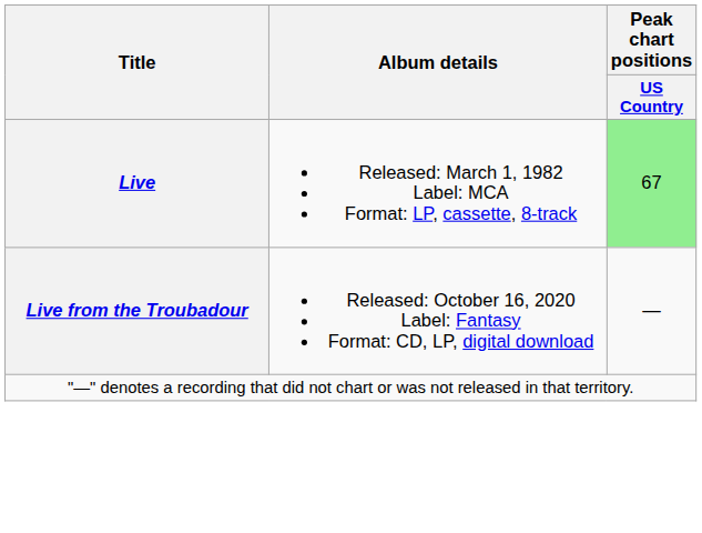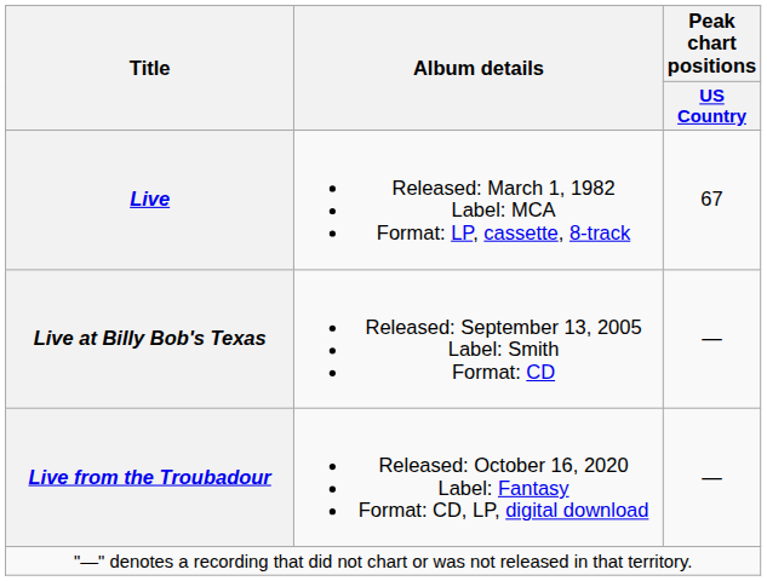Live | Peak chart positions / US Country: lightgreen background -> no background
+ row: Live at Billy Bob's Texas | Released: September 13, 2005 Label: Smith Format: CD | —
